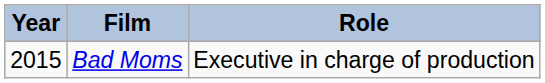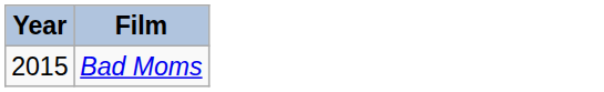- column: Role | Executive in charge of production
